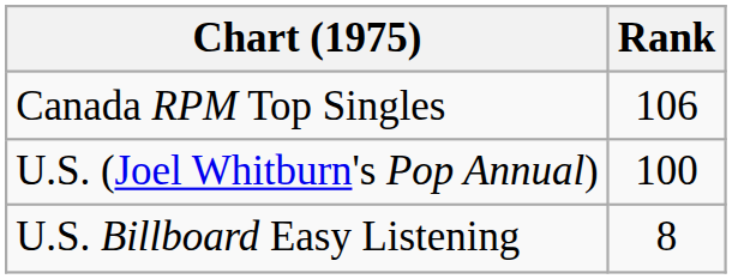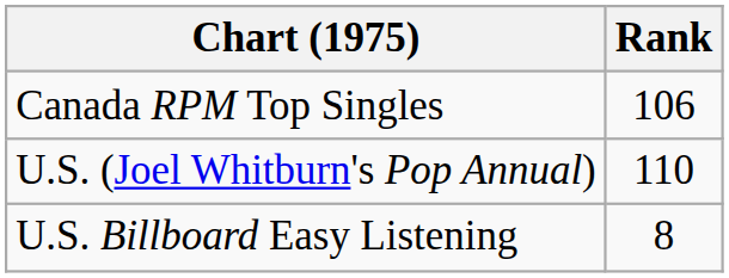U.S. (Joel Whitburn's Pop Annual) | Rank: 100 -> 110
